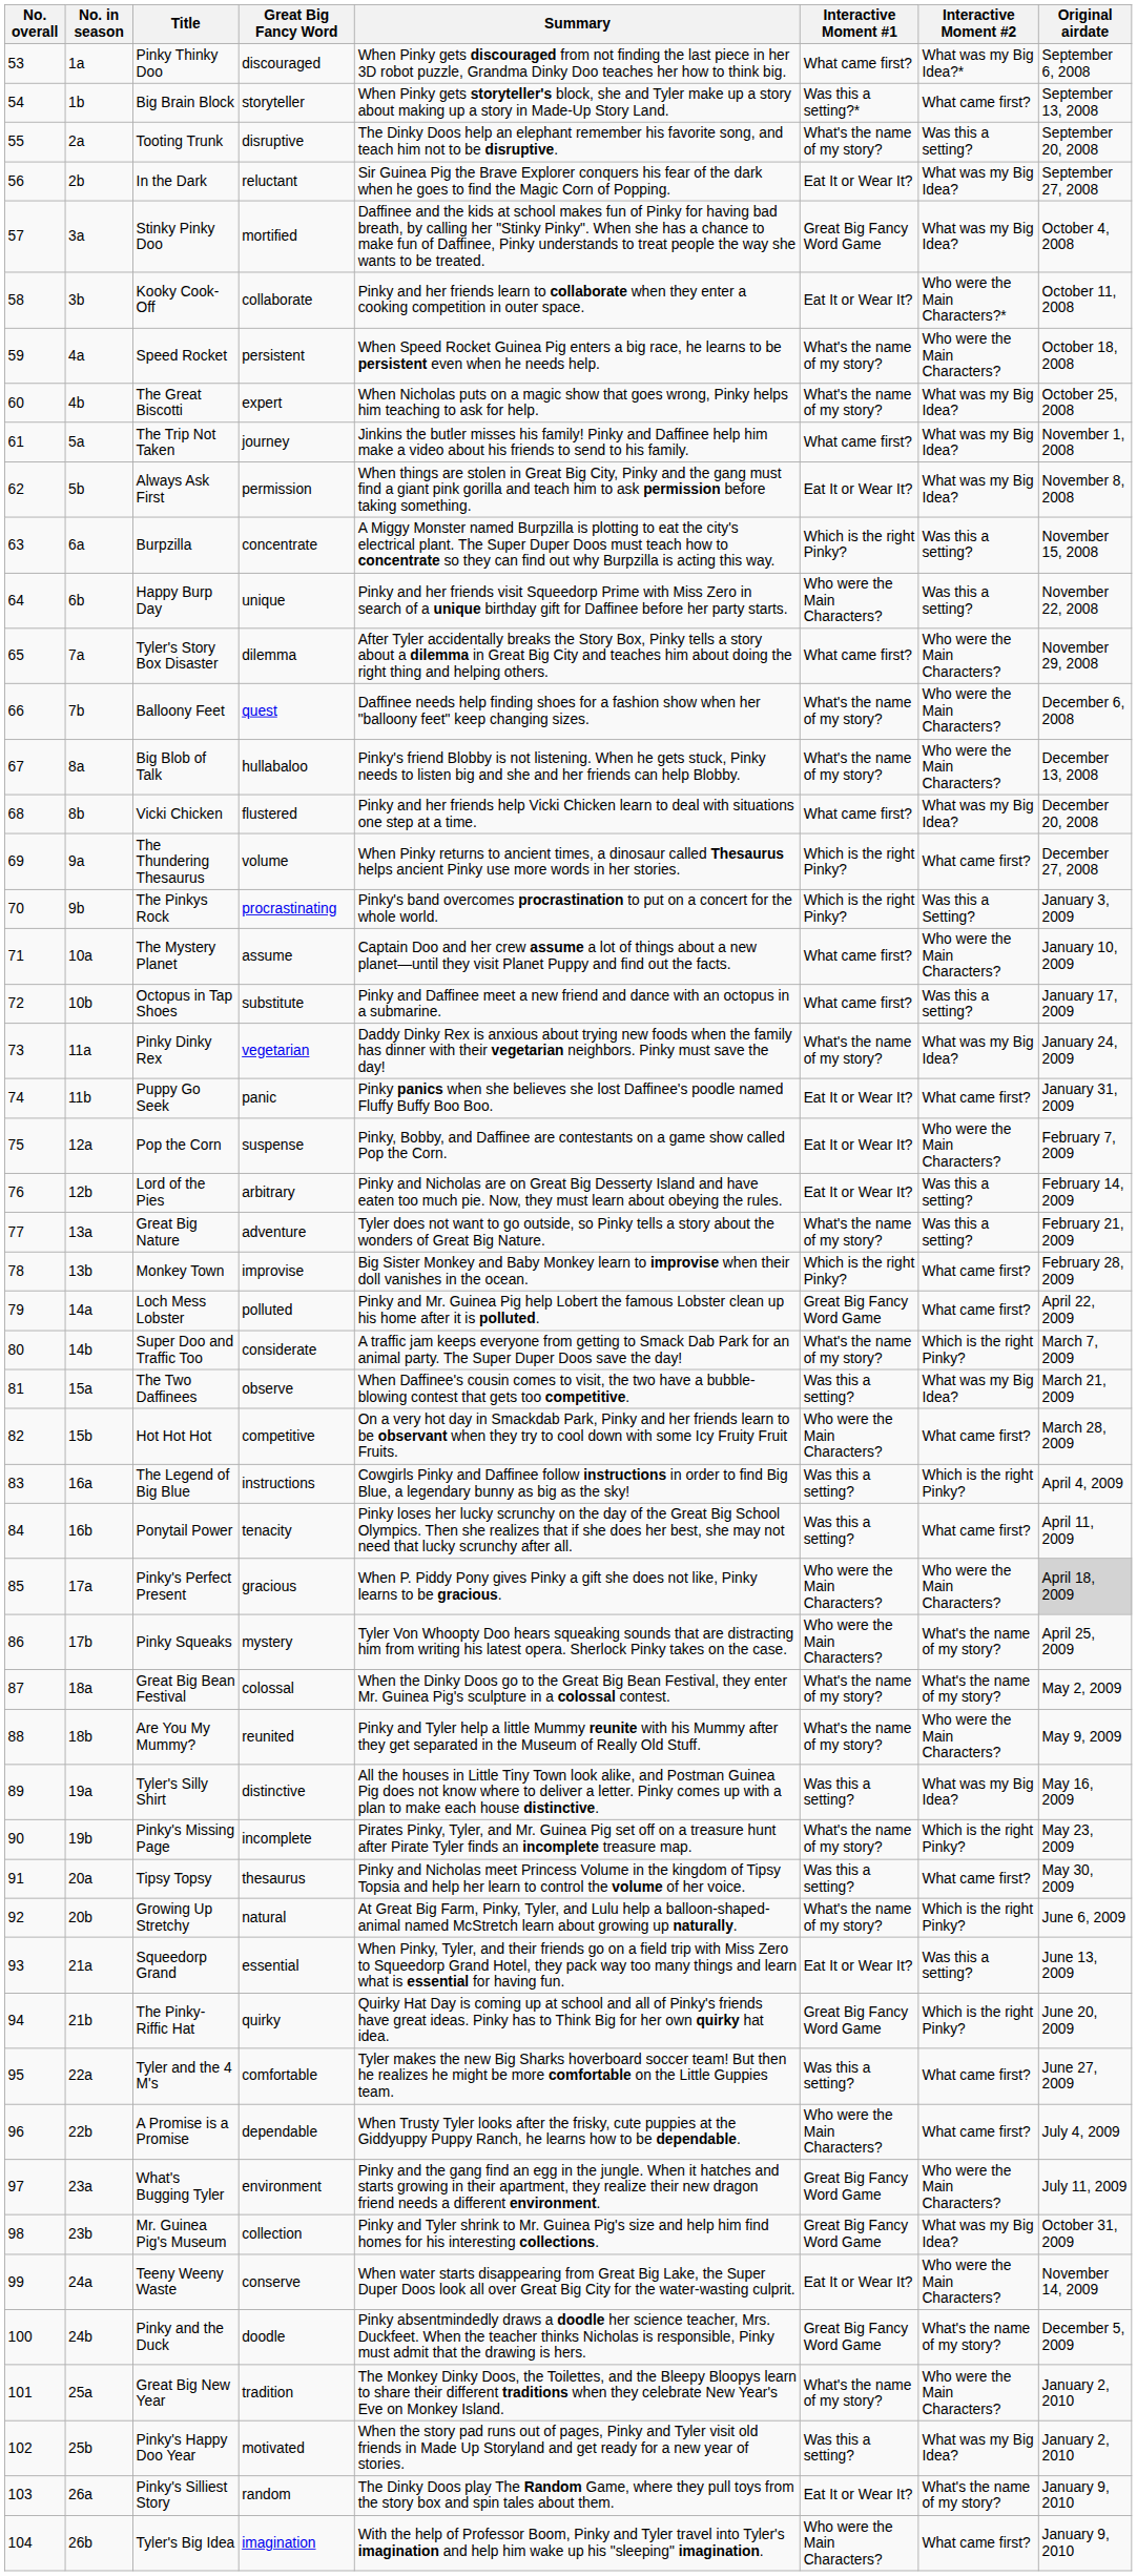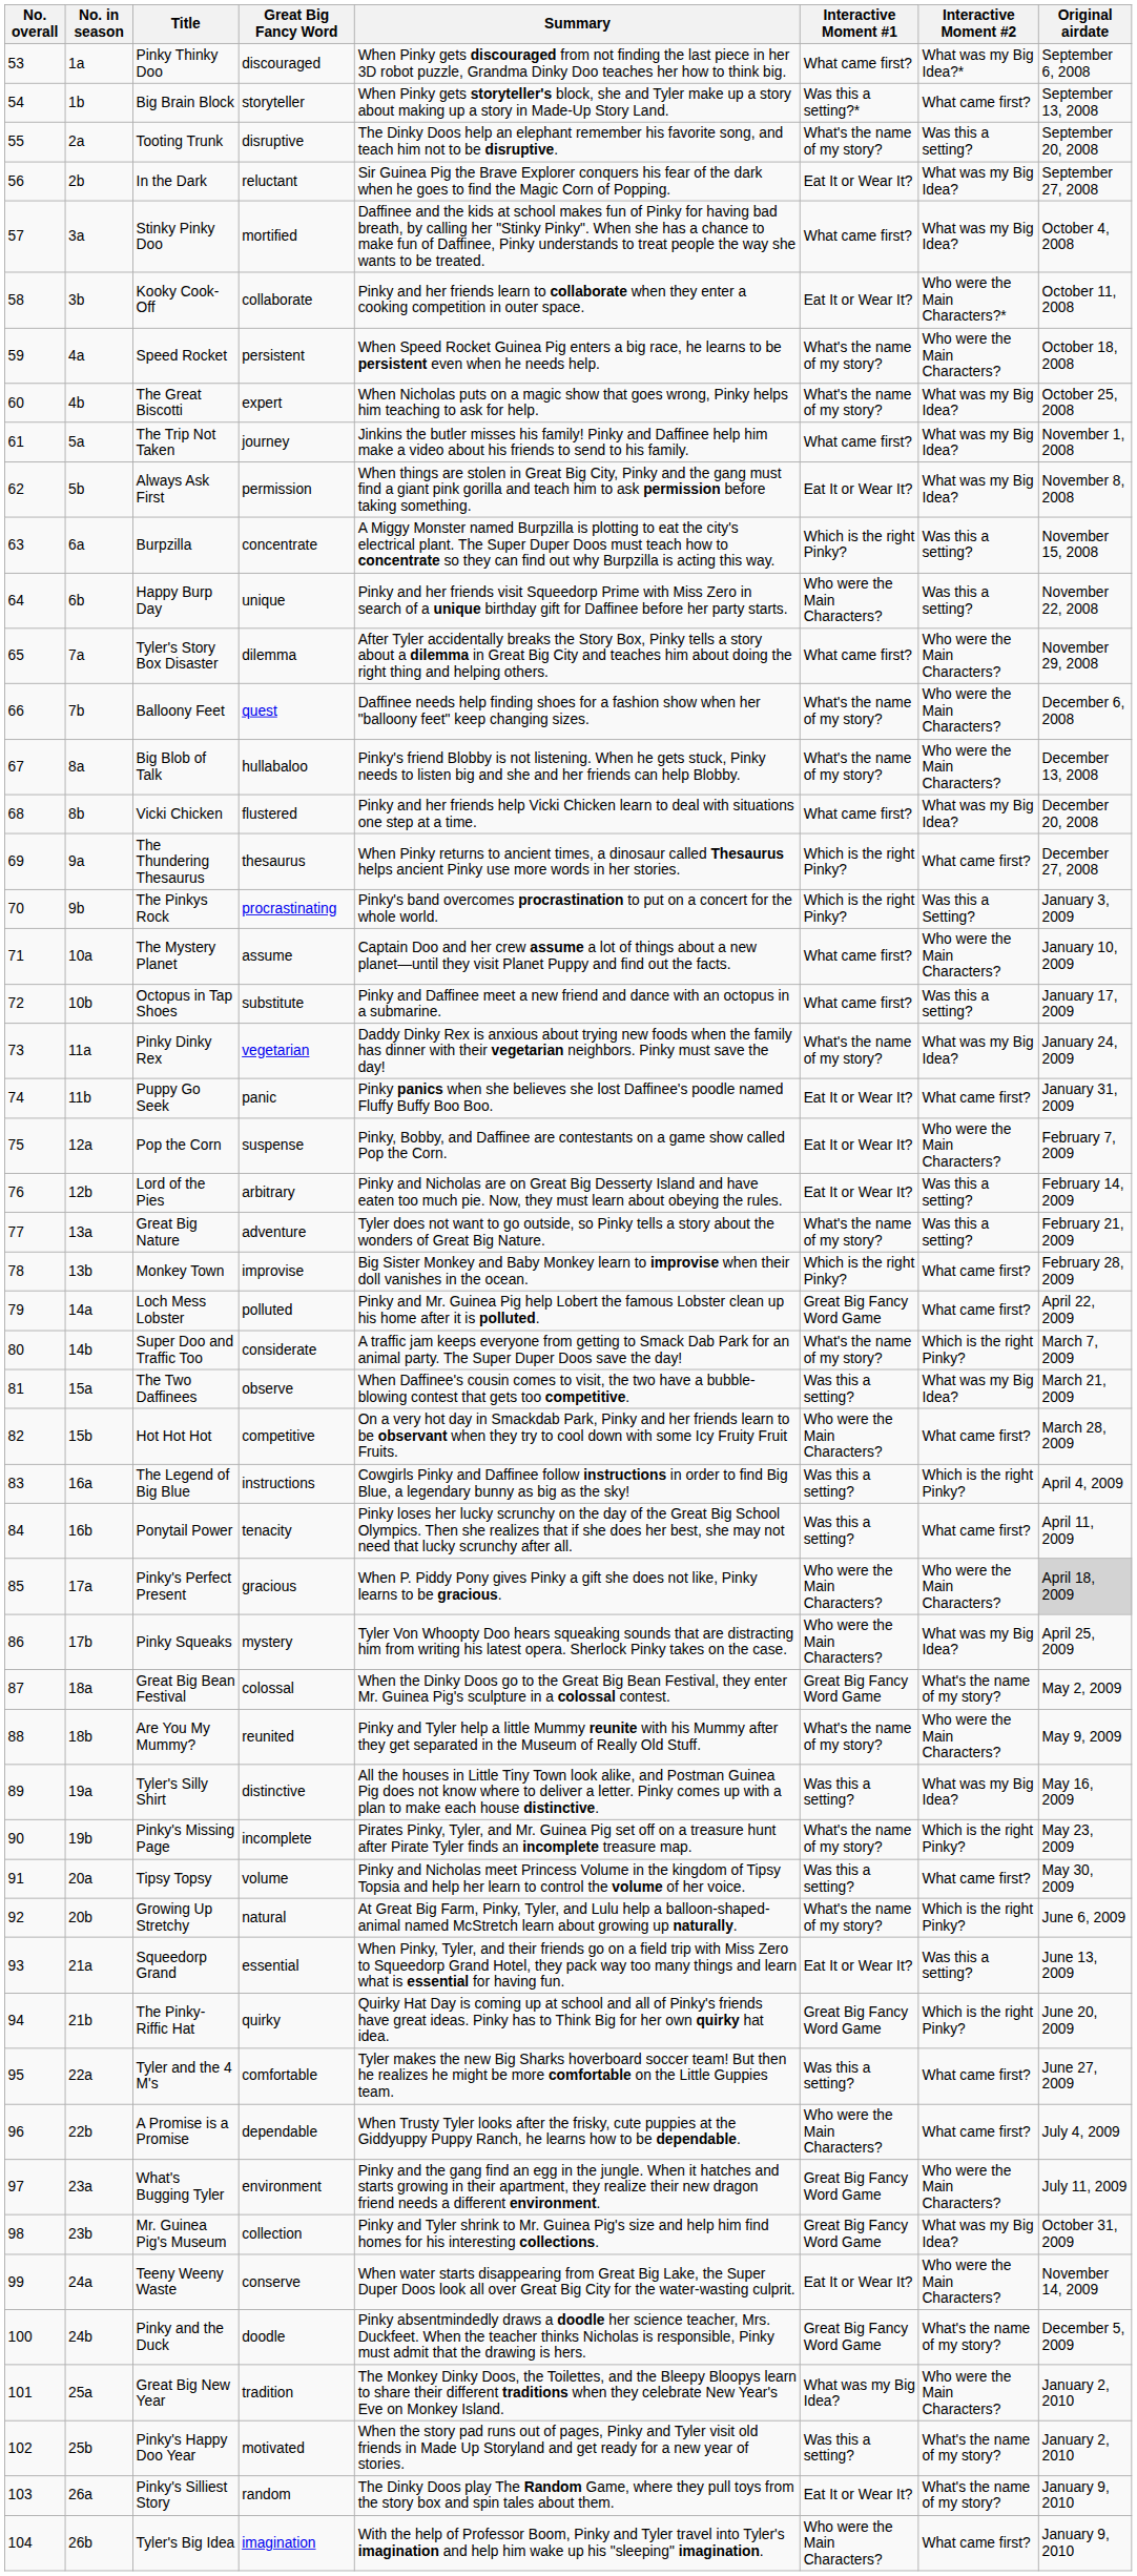Stinky Pinky Doo | Interactive Moment #1: Great Big Fancy Word Game -> What came first?
The Thundering Thesaurus | Great Big Fancy Word: volume -> thesaurus
Pinky Squeaks | Interactive Moment #2: What's the name of my story? -> What was my Big Idea?
Great Big Bean Festival | Interactive Moment #1: What's the name of my story? -> Great Big Fancy Word Game
Tipsy Topsy | Great Big Fancy Word: thesaurus -> volume
Great Big New Year | Interactive Moment #1: What's the name of my story? -> What was my Big Idea?
Pinky's Happy Doo Year | Interactive Moment #2: What was my Big Idea? -> What's the name of my story?
